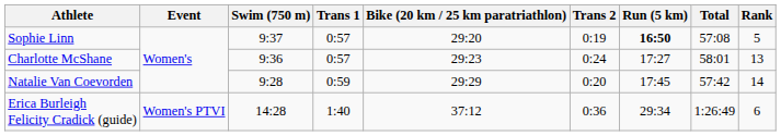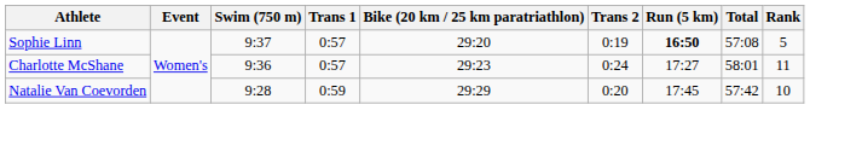Charlotte McShane | Rank: 13 -> 11
Natalie Van Coevorden | Rank: 14 -> 10
- row: Erica Burleigh Felicity Cradick (guide) | Women's PTVI | 14:28 | 1:40 | 37:12 | 0:36 | 29:34 | 1:26:49 | 6
